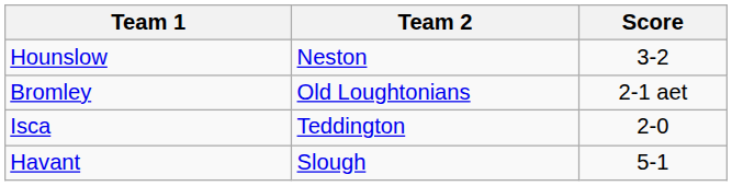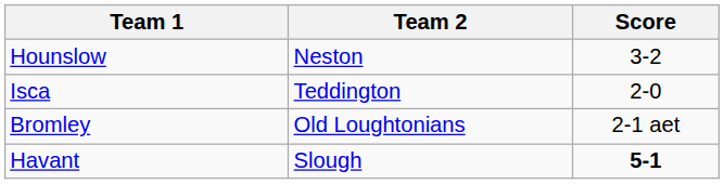rows swapped: Bromley <-> Isca
Havant | Score: normal -> bold
